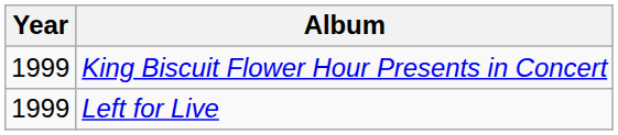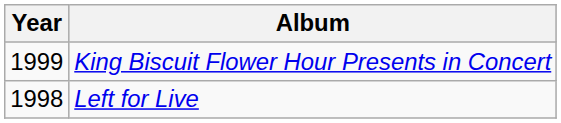Left for Live | Year: 1999 -> 1998
